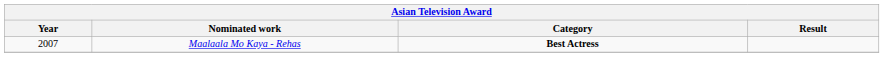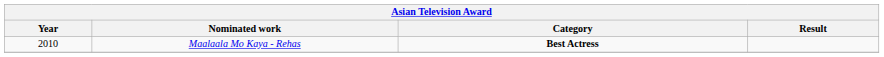Maalaala Mo Kaya - Rehas | Year: 2007 -> 2010
